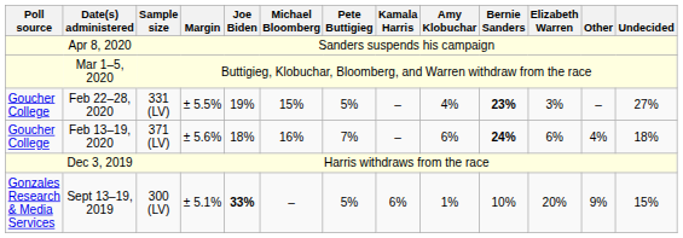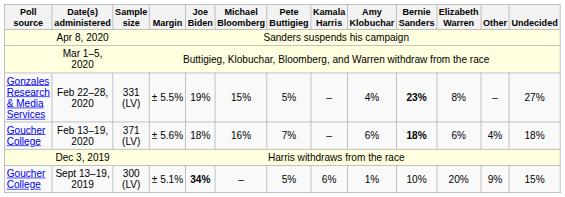Feb 22–28, 2020 | Poll source: Goucher College -> Gonzales Research & Media Services
Feb 22–28, 2020 | Elizabeth Warren: 3% -> 8%
Feb 13–19, 2020 | Bernie Sanders: 24% -> 18%
Sept 13–19, 2019 | Poll source: Gonzales Research & Media Services -> Goucher College
Sept 13–19, 2019 | Joe Biden: 33% -> 34%
